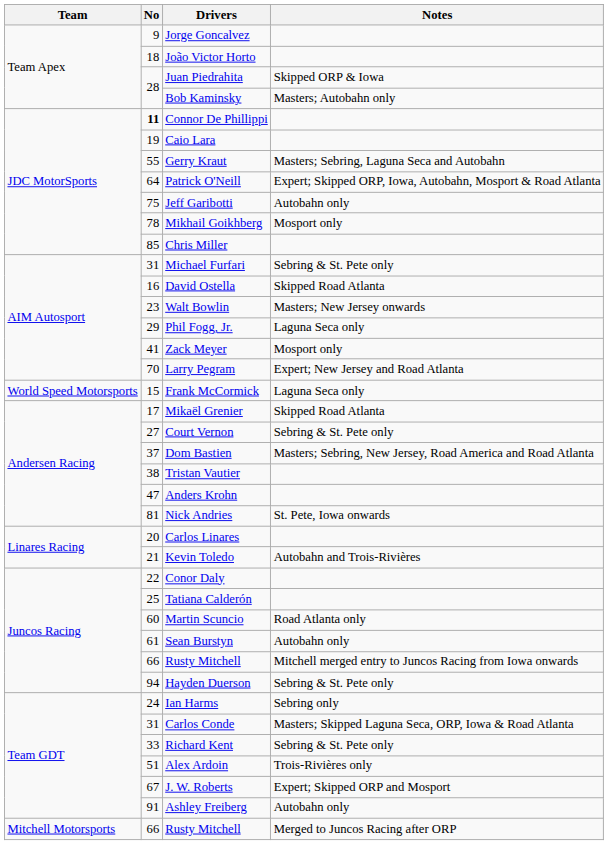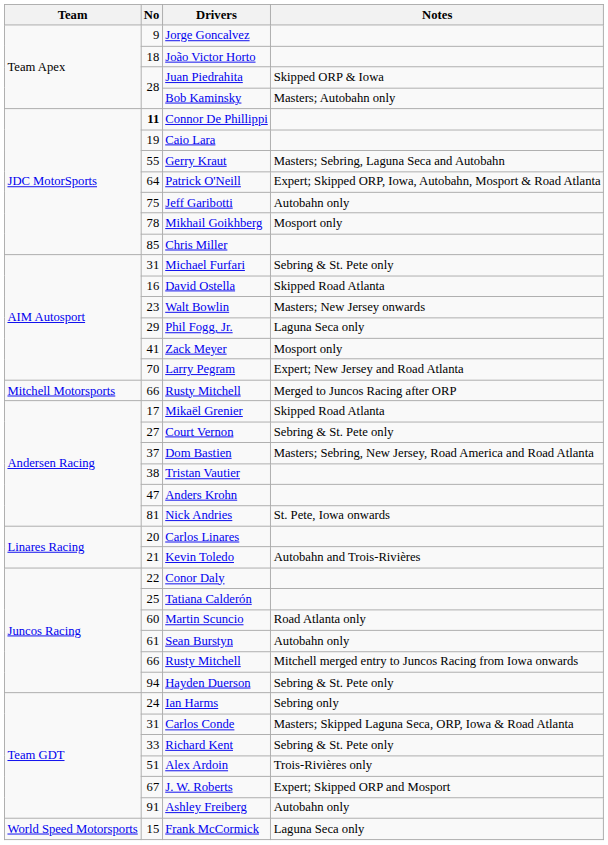rows swapped: Frank McCormick <-> Rusty Mitchell / Merged to Juncos Racing after ORP
